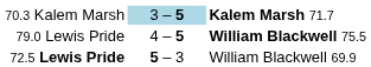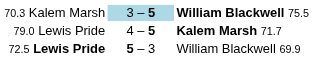70.3 Kalem Marsh | column 3: Kalem Marsh 71.7 -> William Blackwell 75.5
79.0 Lewis Pride | column 3: William Blackwell 75.5 -> Kalem Marsh 71.7
